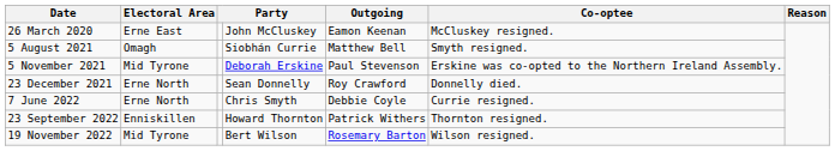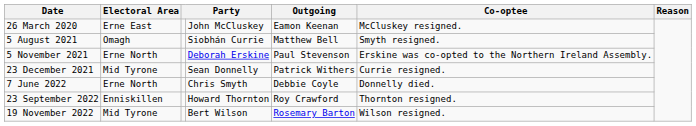5 November 2021 | Electoral Area: Mid Tyrone -> Erne North
23 December 2021 | Electoral Area: Erne North -> Mid Tyrone
23 December 2021 | Outgoing: Roy Crawford -> Patrick Withers
23 December 2021 | Co-optee: Donnelly died. -> Currie resigned.
7 June 2022 | Co-optee: Currie resigned. -> Donnelly died.
23 September 2022 | Outgoing: Patrick Withers -> Roy Crawford
